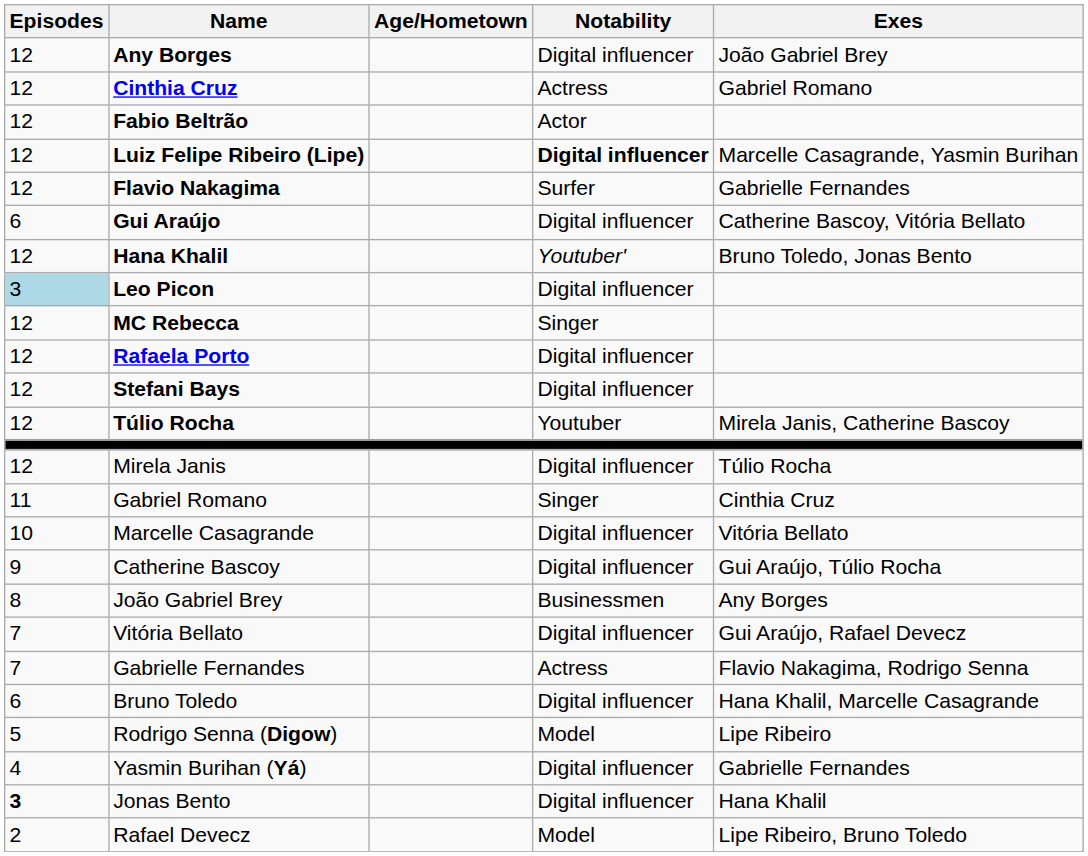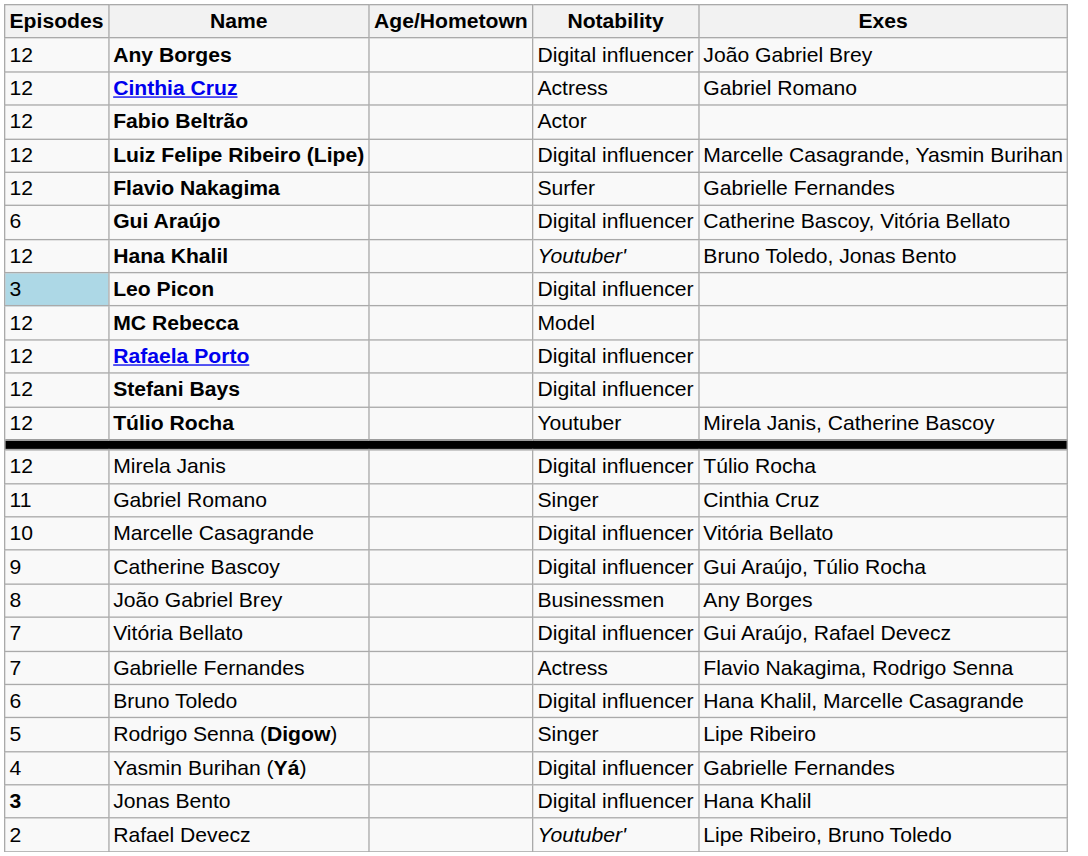Luiz Felipe Ribeiro (Lipe) | Notability: bold -> normal
MC Rebecca | Notability: Singer -> Model
Rodrigo Senna (Digow) | Notability: Model -> Singer
Rafael Devecz | Notability: Model -> Youtuber'
